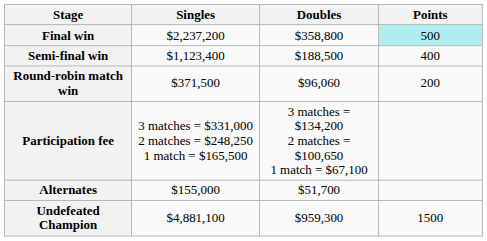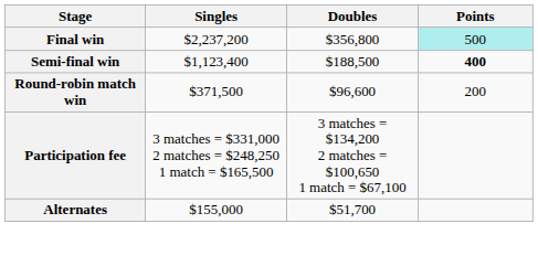Final win | Doubles: $358,800 -> $356,800
Semi-final win | Points: normal -> bold
Round-robin match win | Doubles: $96,060 -> $96,600
- row: Undefeated Champion | $4,881,100 | $959,300 | 1500
